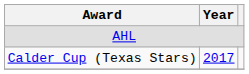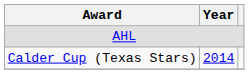Calder Cup (Texas Stars) | Year: 2017 -> 2014
